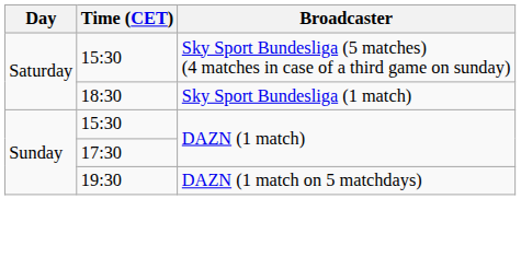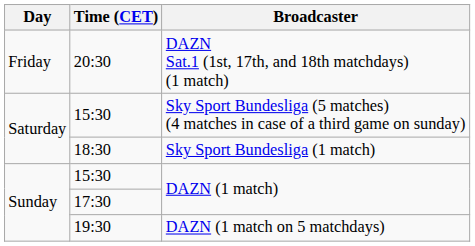+ row: Friday | 20:30 | DAZN Sat.1 (1st, 17th, and 18th matchdays) (1 match)
